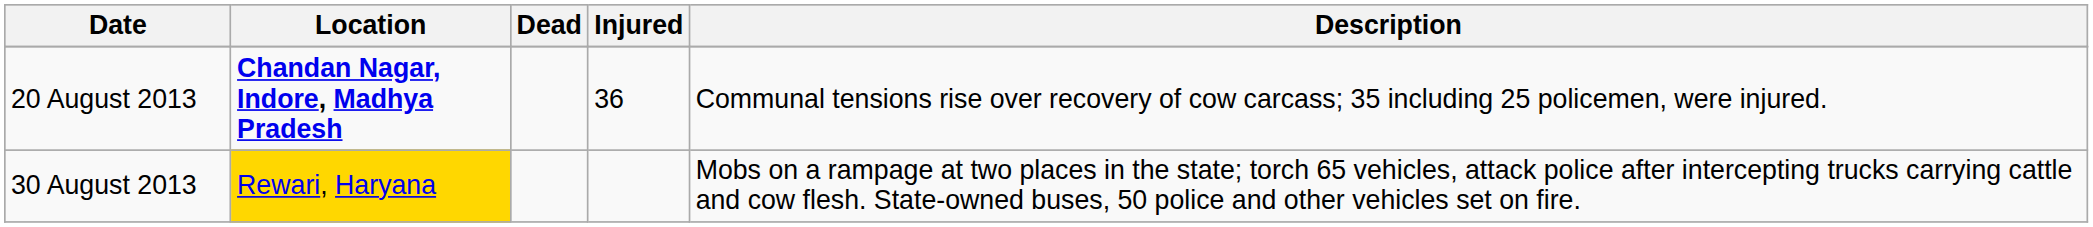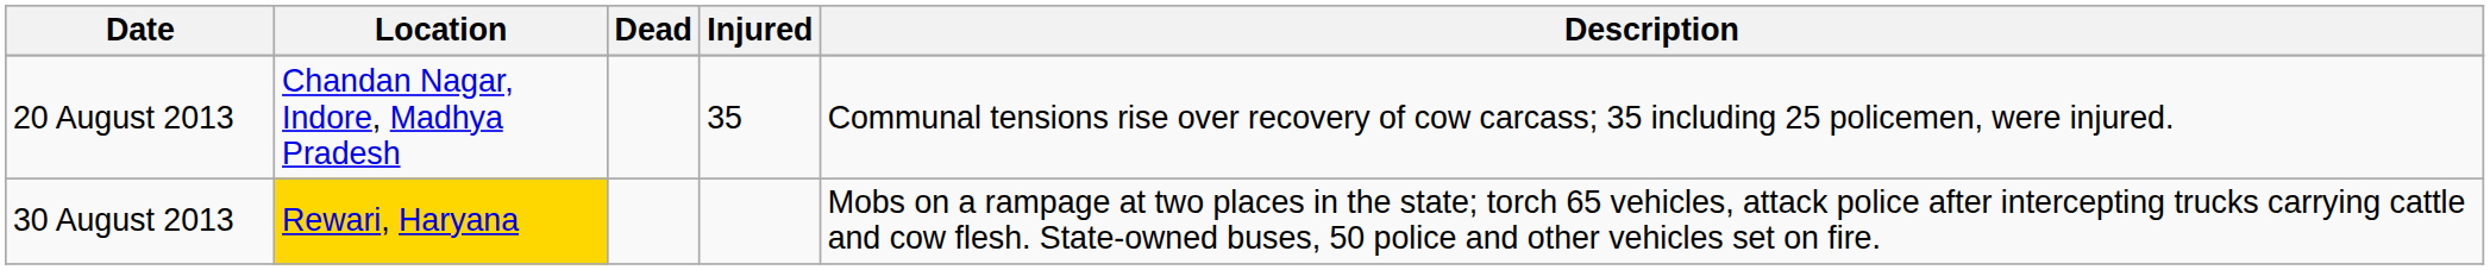20 August 2013 | Location: bold -> normal
20 August 2013 | Injured: 36 -> 35
